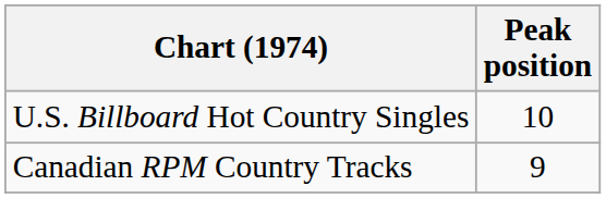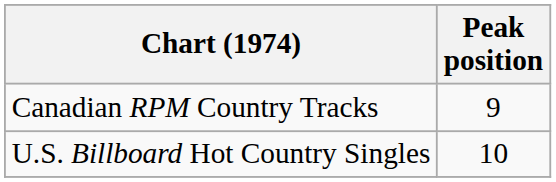rows swapped: U.S. Billboard Hot Country Singles <-> Canadian RPM Country Tracks
